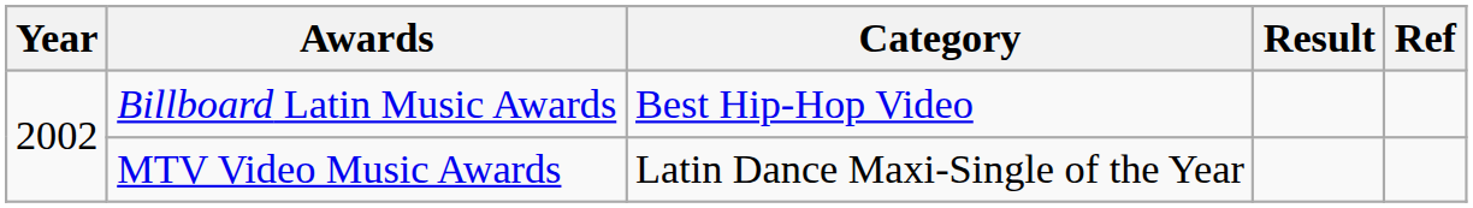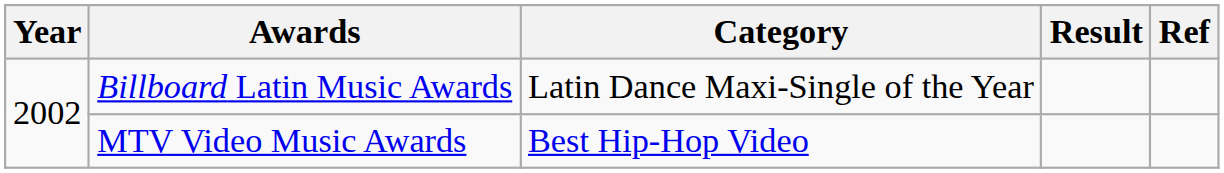Billboard Latin Music Awards | Category: Best Hip-Hop Video -> Latin Dance Maxi-Single of the Year
MTV Video Music Awards | Category: Latin Dance Maxi-Single of the Year -> Best Hip-Hop Video
